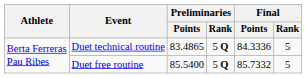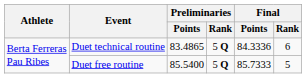Duet technical routine | Final / Rank: 5 -> 6
Duet free routine | Final / Points: 85.7332 -> 85.7333
